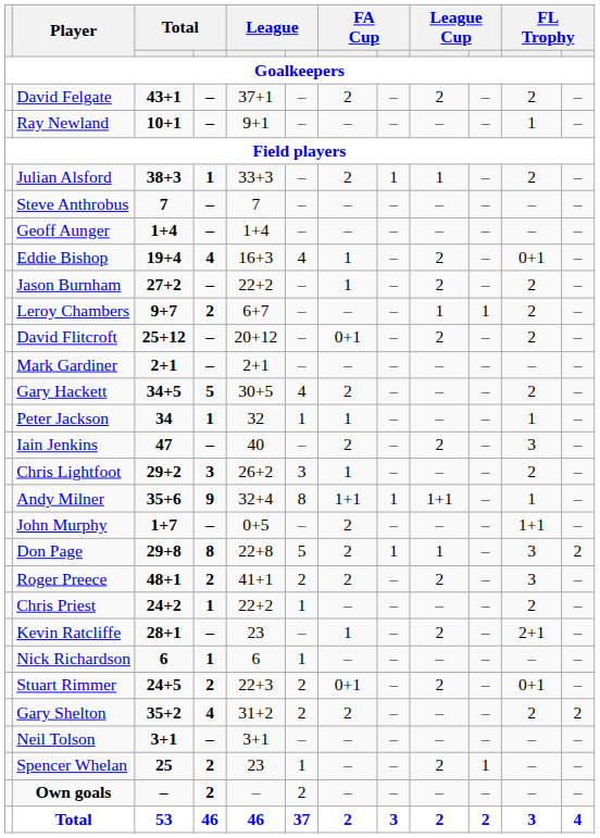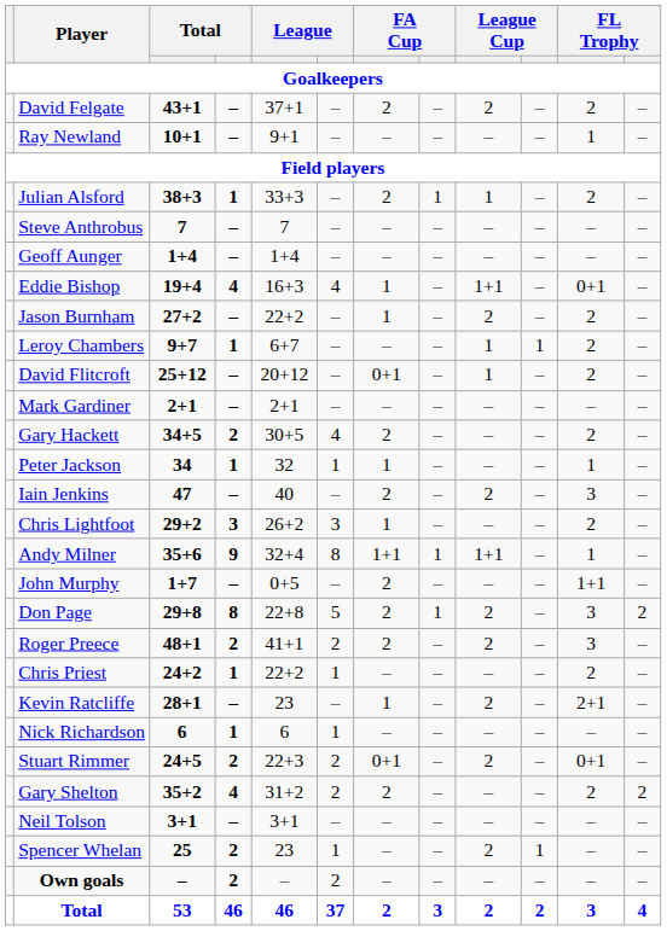Eddie Bishop | column 9: 2 -> 1+1
Leroy Chambers | column 4: 2 -> 1
David Flitcroft | column 9: 2 -> 1
Gary Hackett | column 4: 5 -> 2
Don Page | column 9: 1 -> 2
